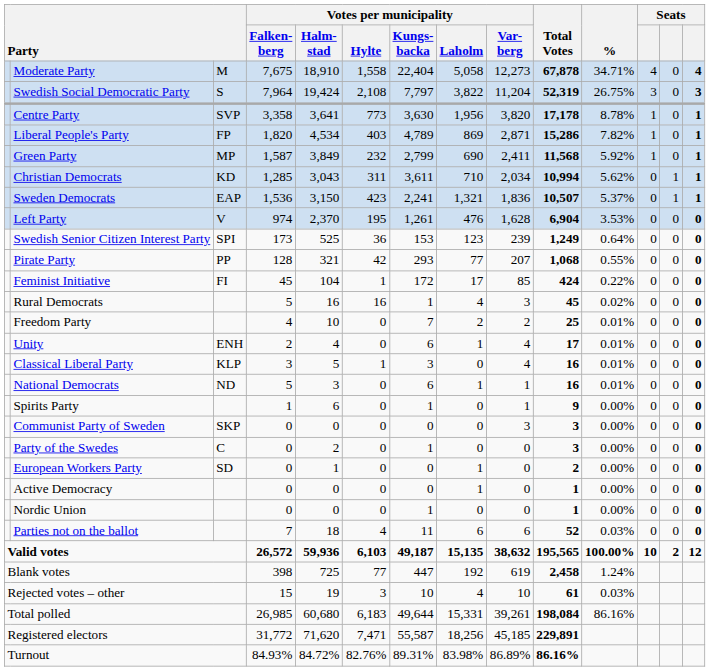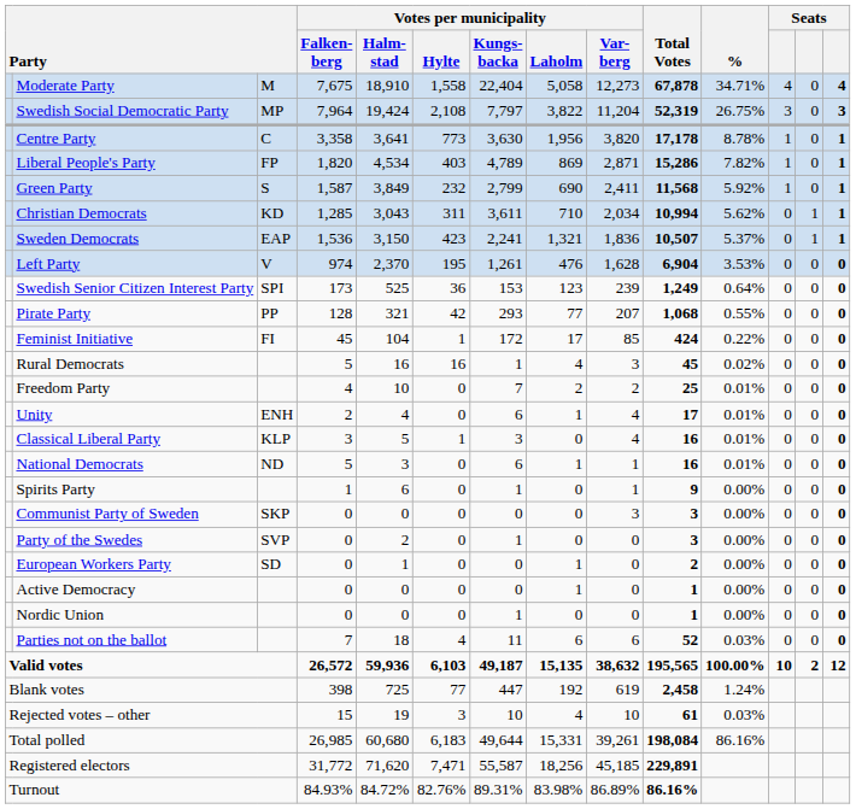Swedish Social Democratic Party | column 3: S -> MP
Centre Party | column 3: SVP -> C
Green Party | column 3: MP -> S
Party of the Swedes | column 3: C -> SVP
